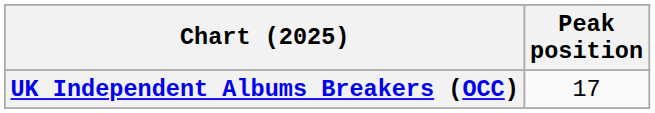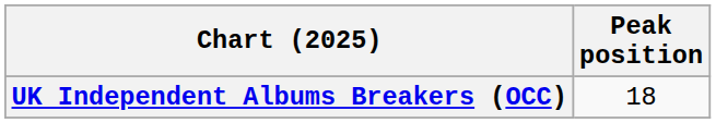UK Independent Albums Breakers (OCC) | Peak position: 17 -> 18
